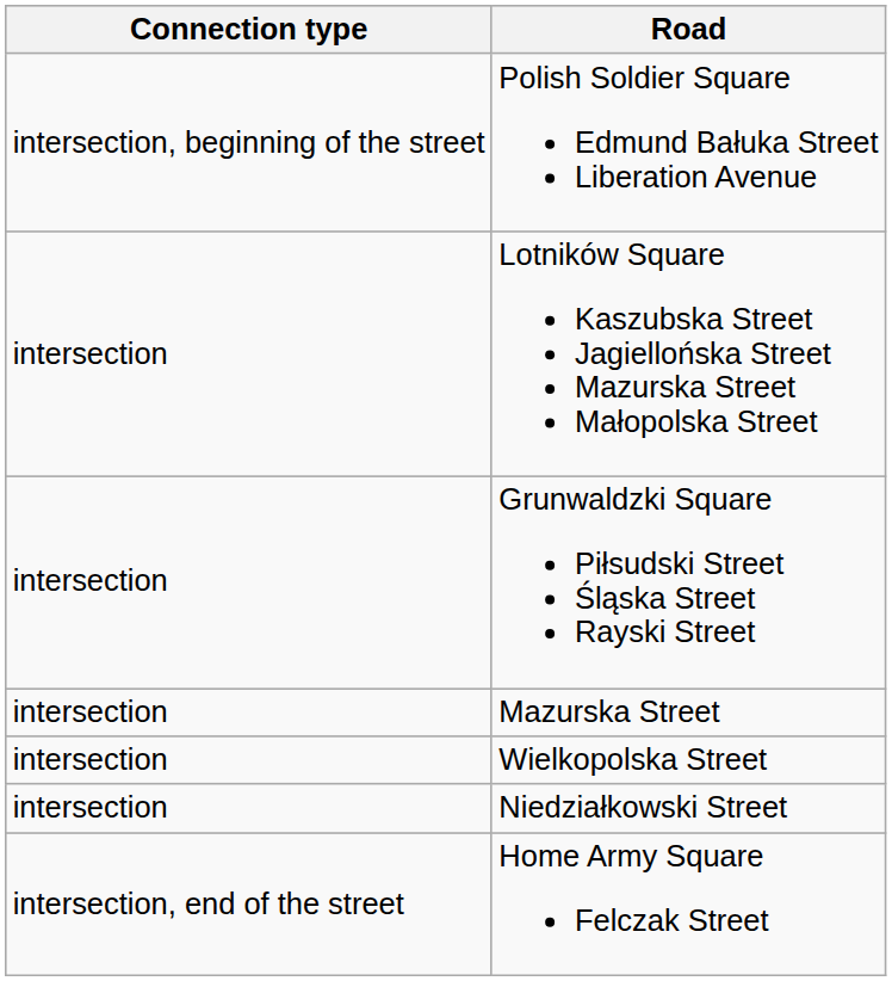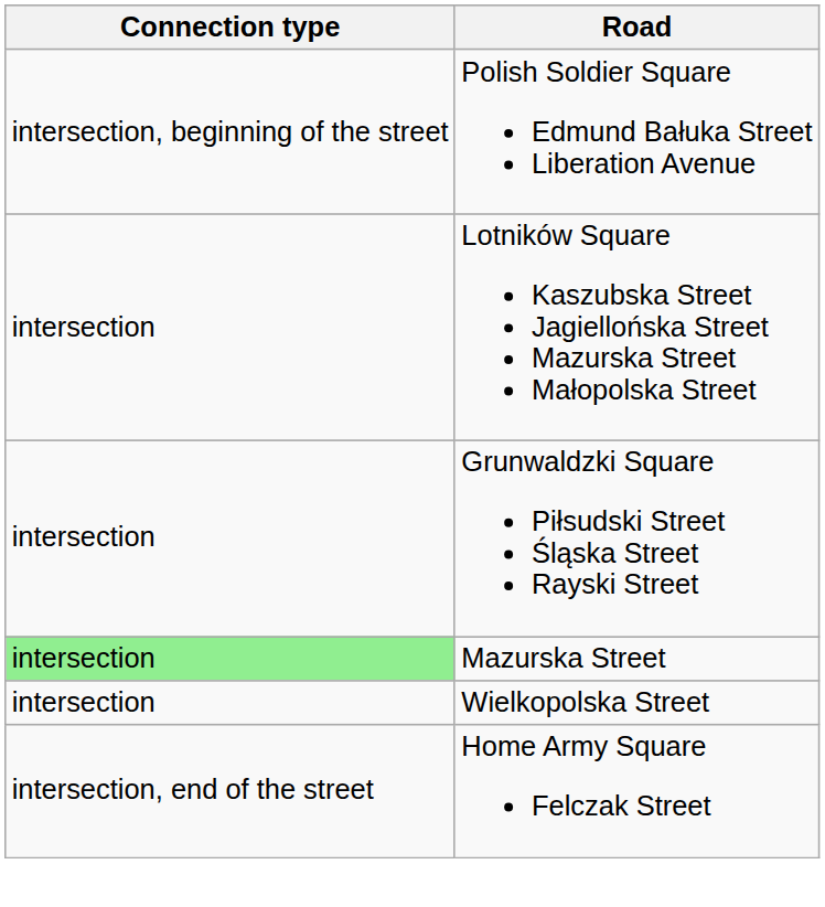Mazurska Street | Connection type: no background -> lightgreen background
- row: intersection | Niedziałkowski Street
